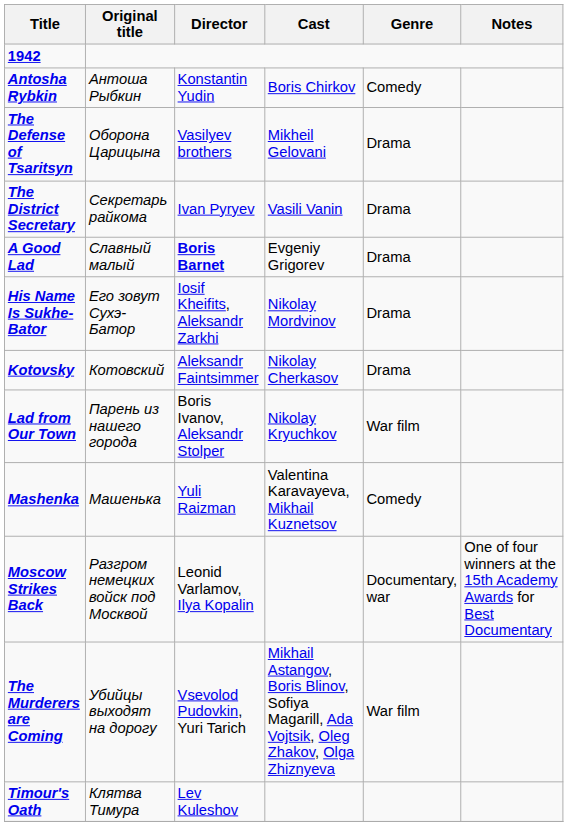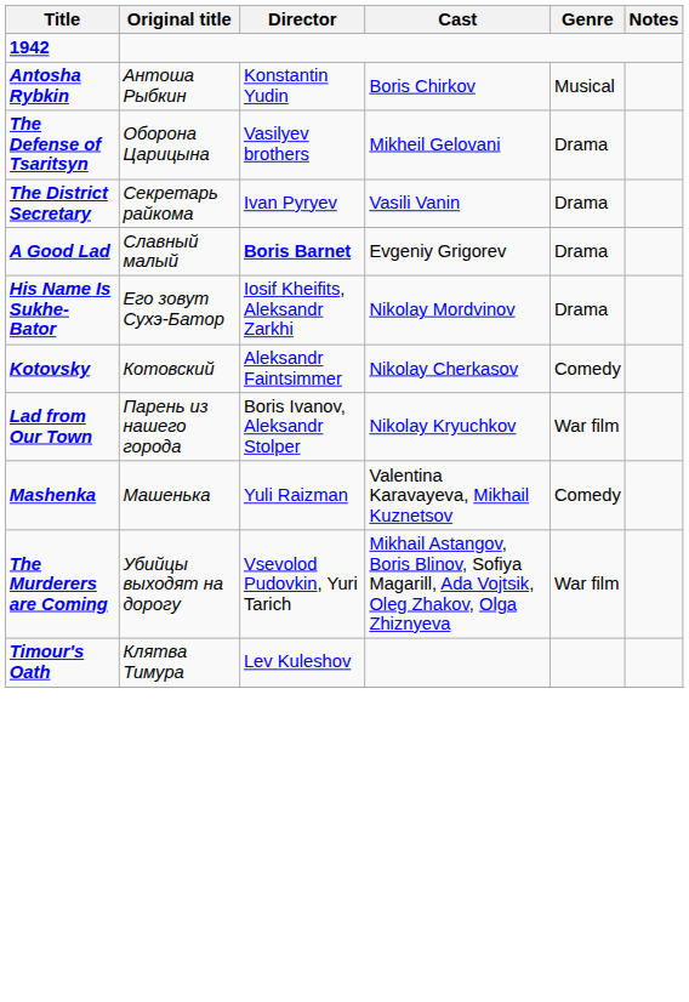Antosha Rybkin | Genre: Comedy -> Musical
Kotovsky | Genre: Drama -> Comedy
- row: Moscow Strikes Back | Разгром немецких войск под Москвой | Leonid Varlamov, Ilya Kopalin | Documentary, war | One of four winners at the 15th Academy Awards for Best Documentary
